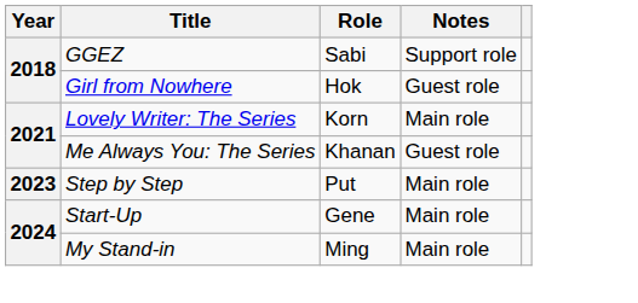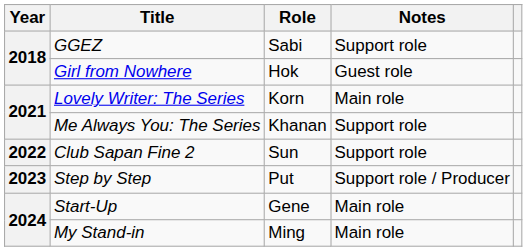Me Always You: The Series | Notes: Guest role -> Support role
+ row: 2022 | Club Sapan Fine 2 | Sun | Support role
Step by Step | Notes: Main role -> Support role / Producer
